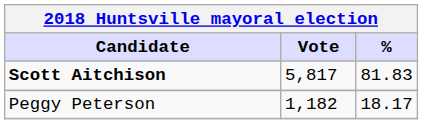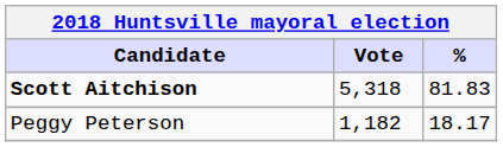Scott Aitchison | Vote: 5,817 -> 5,318
